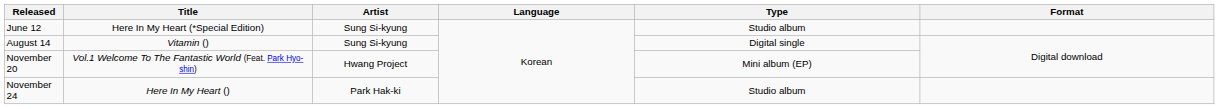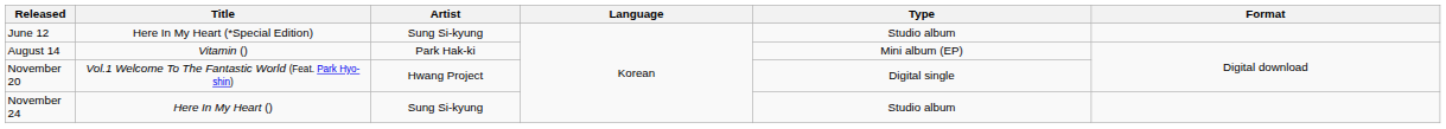August 14 | Artist: Sung Si-kyung -> Park Hak-ki
August 14 | Type: Digital single -> Mini album (EP)
November 20 | Type: Mini album (EP) -> Digital single
November 24 | Artist: Park Hak-ki -> Sung Si-kyung
